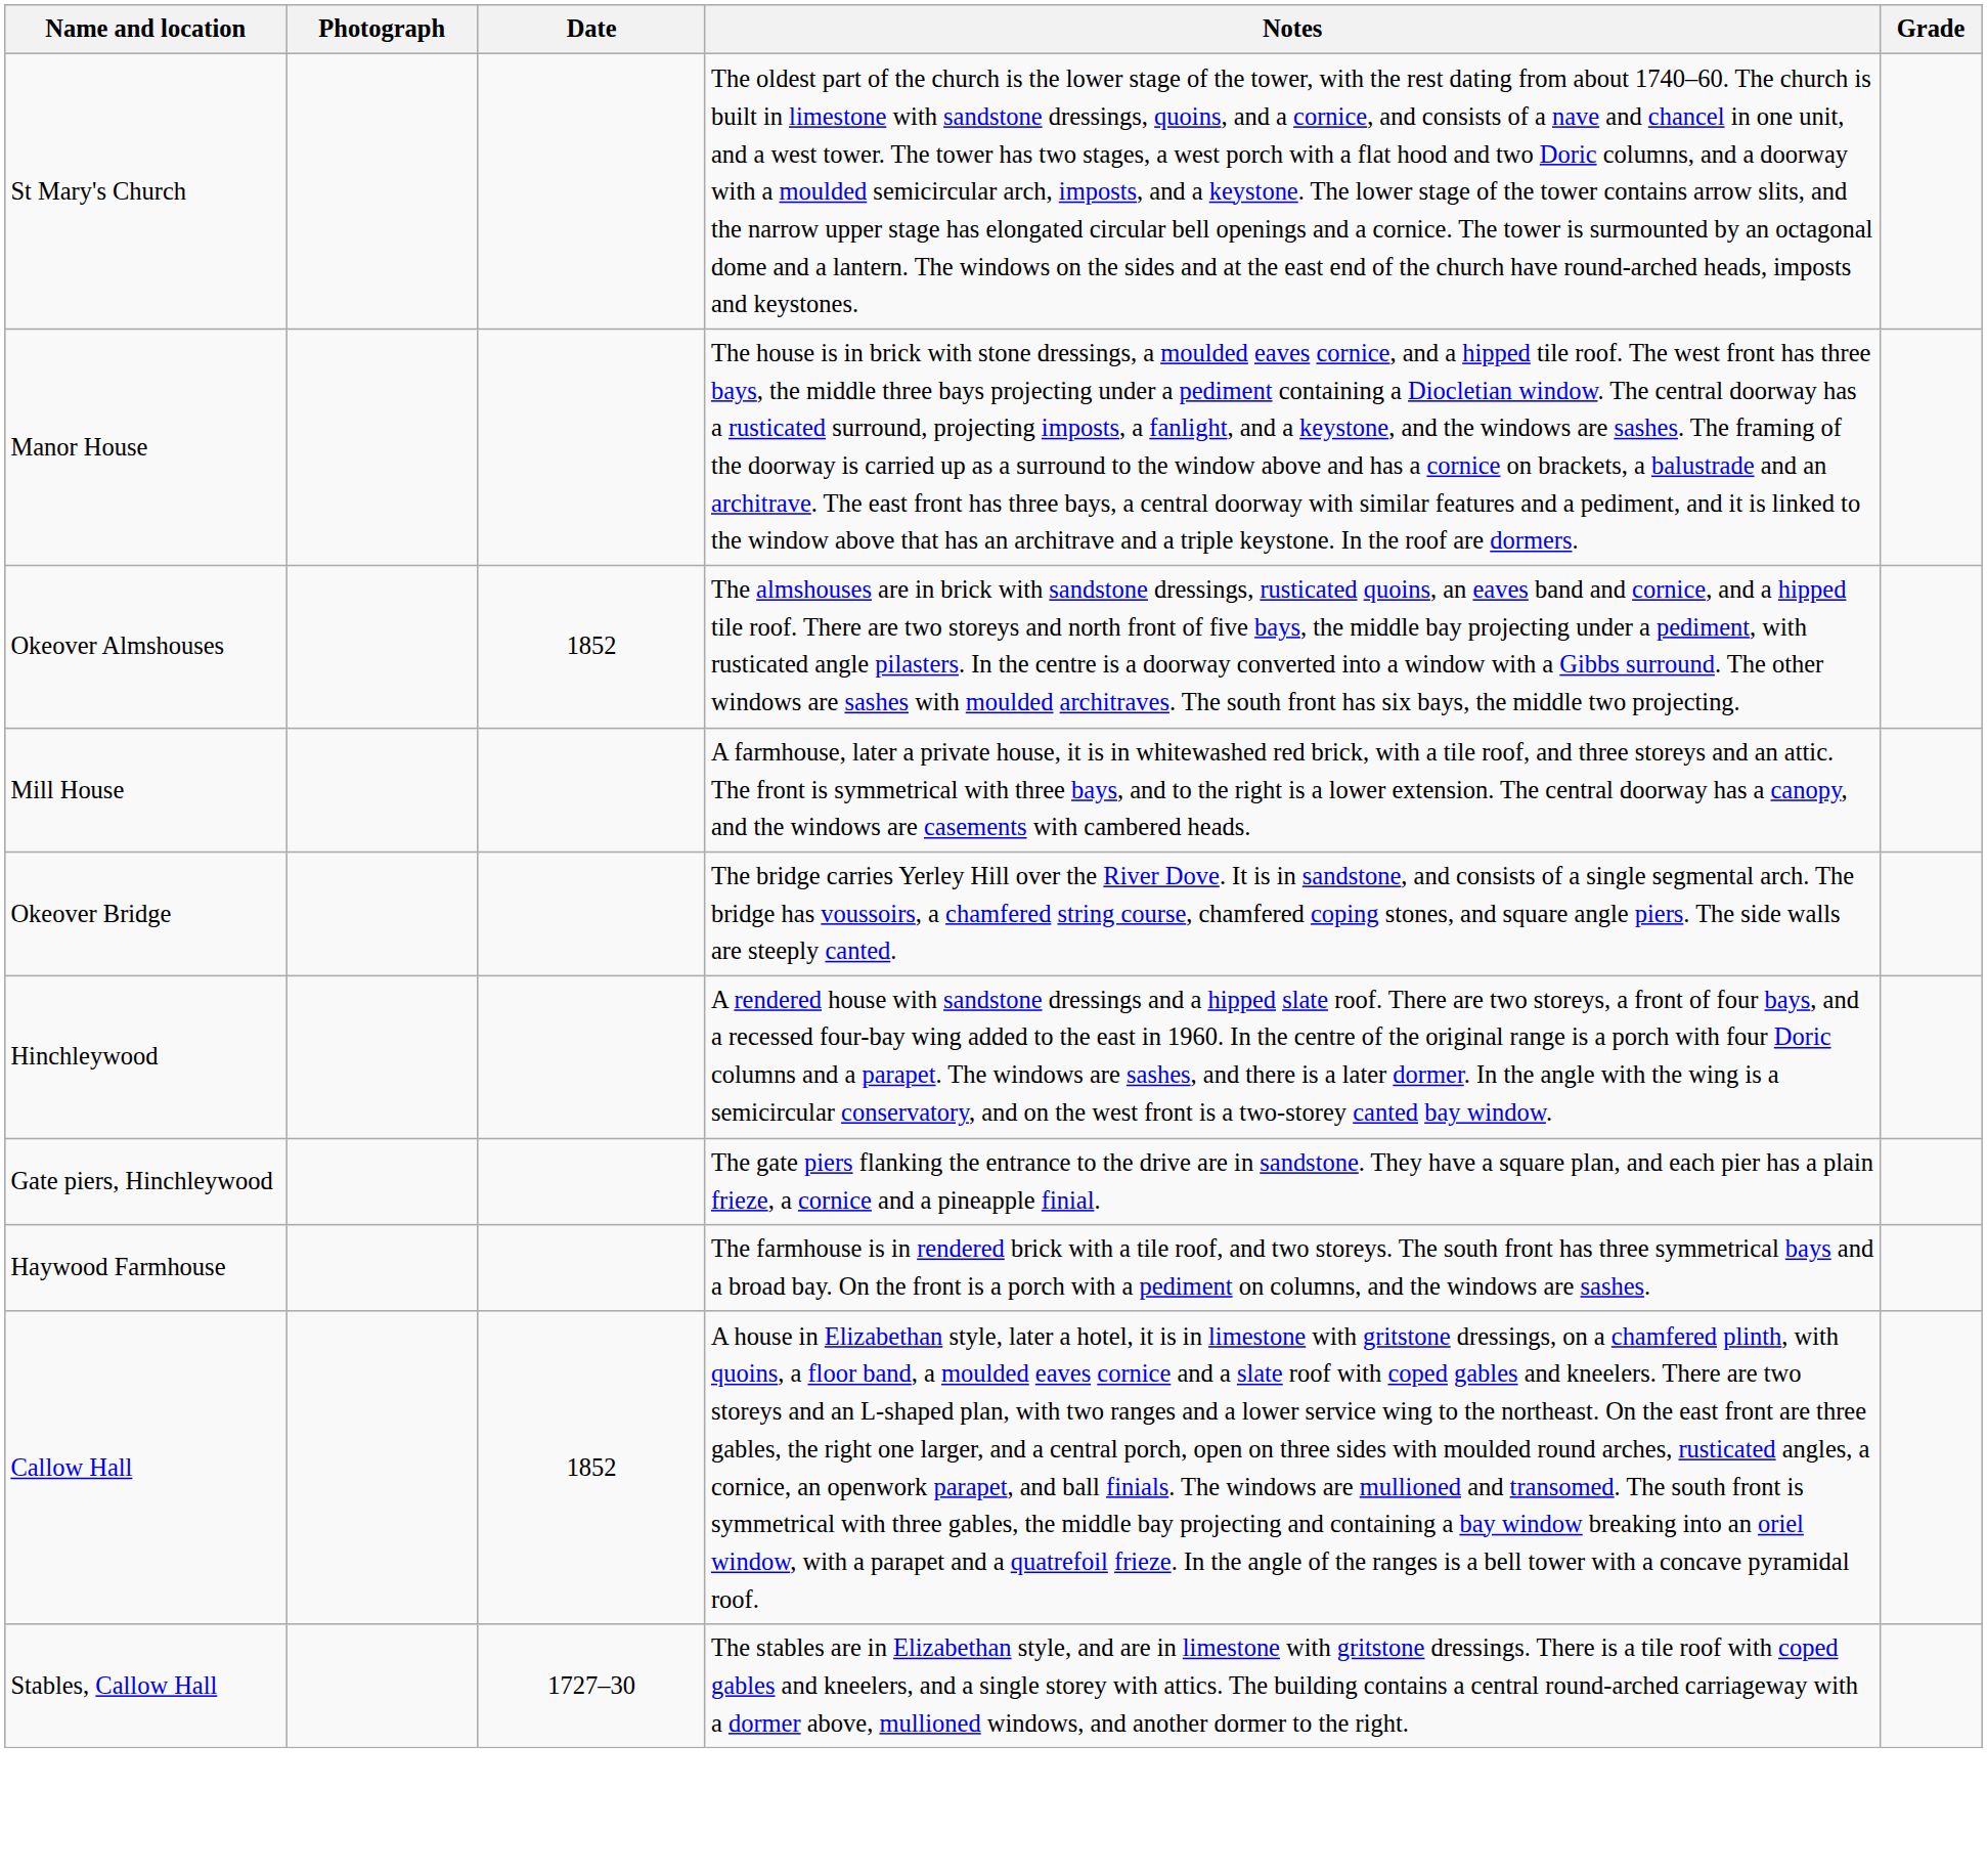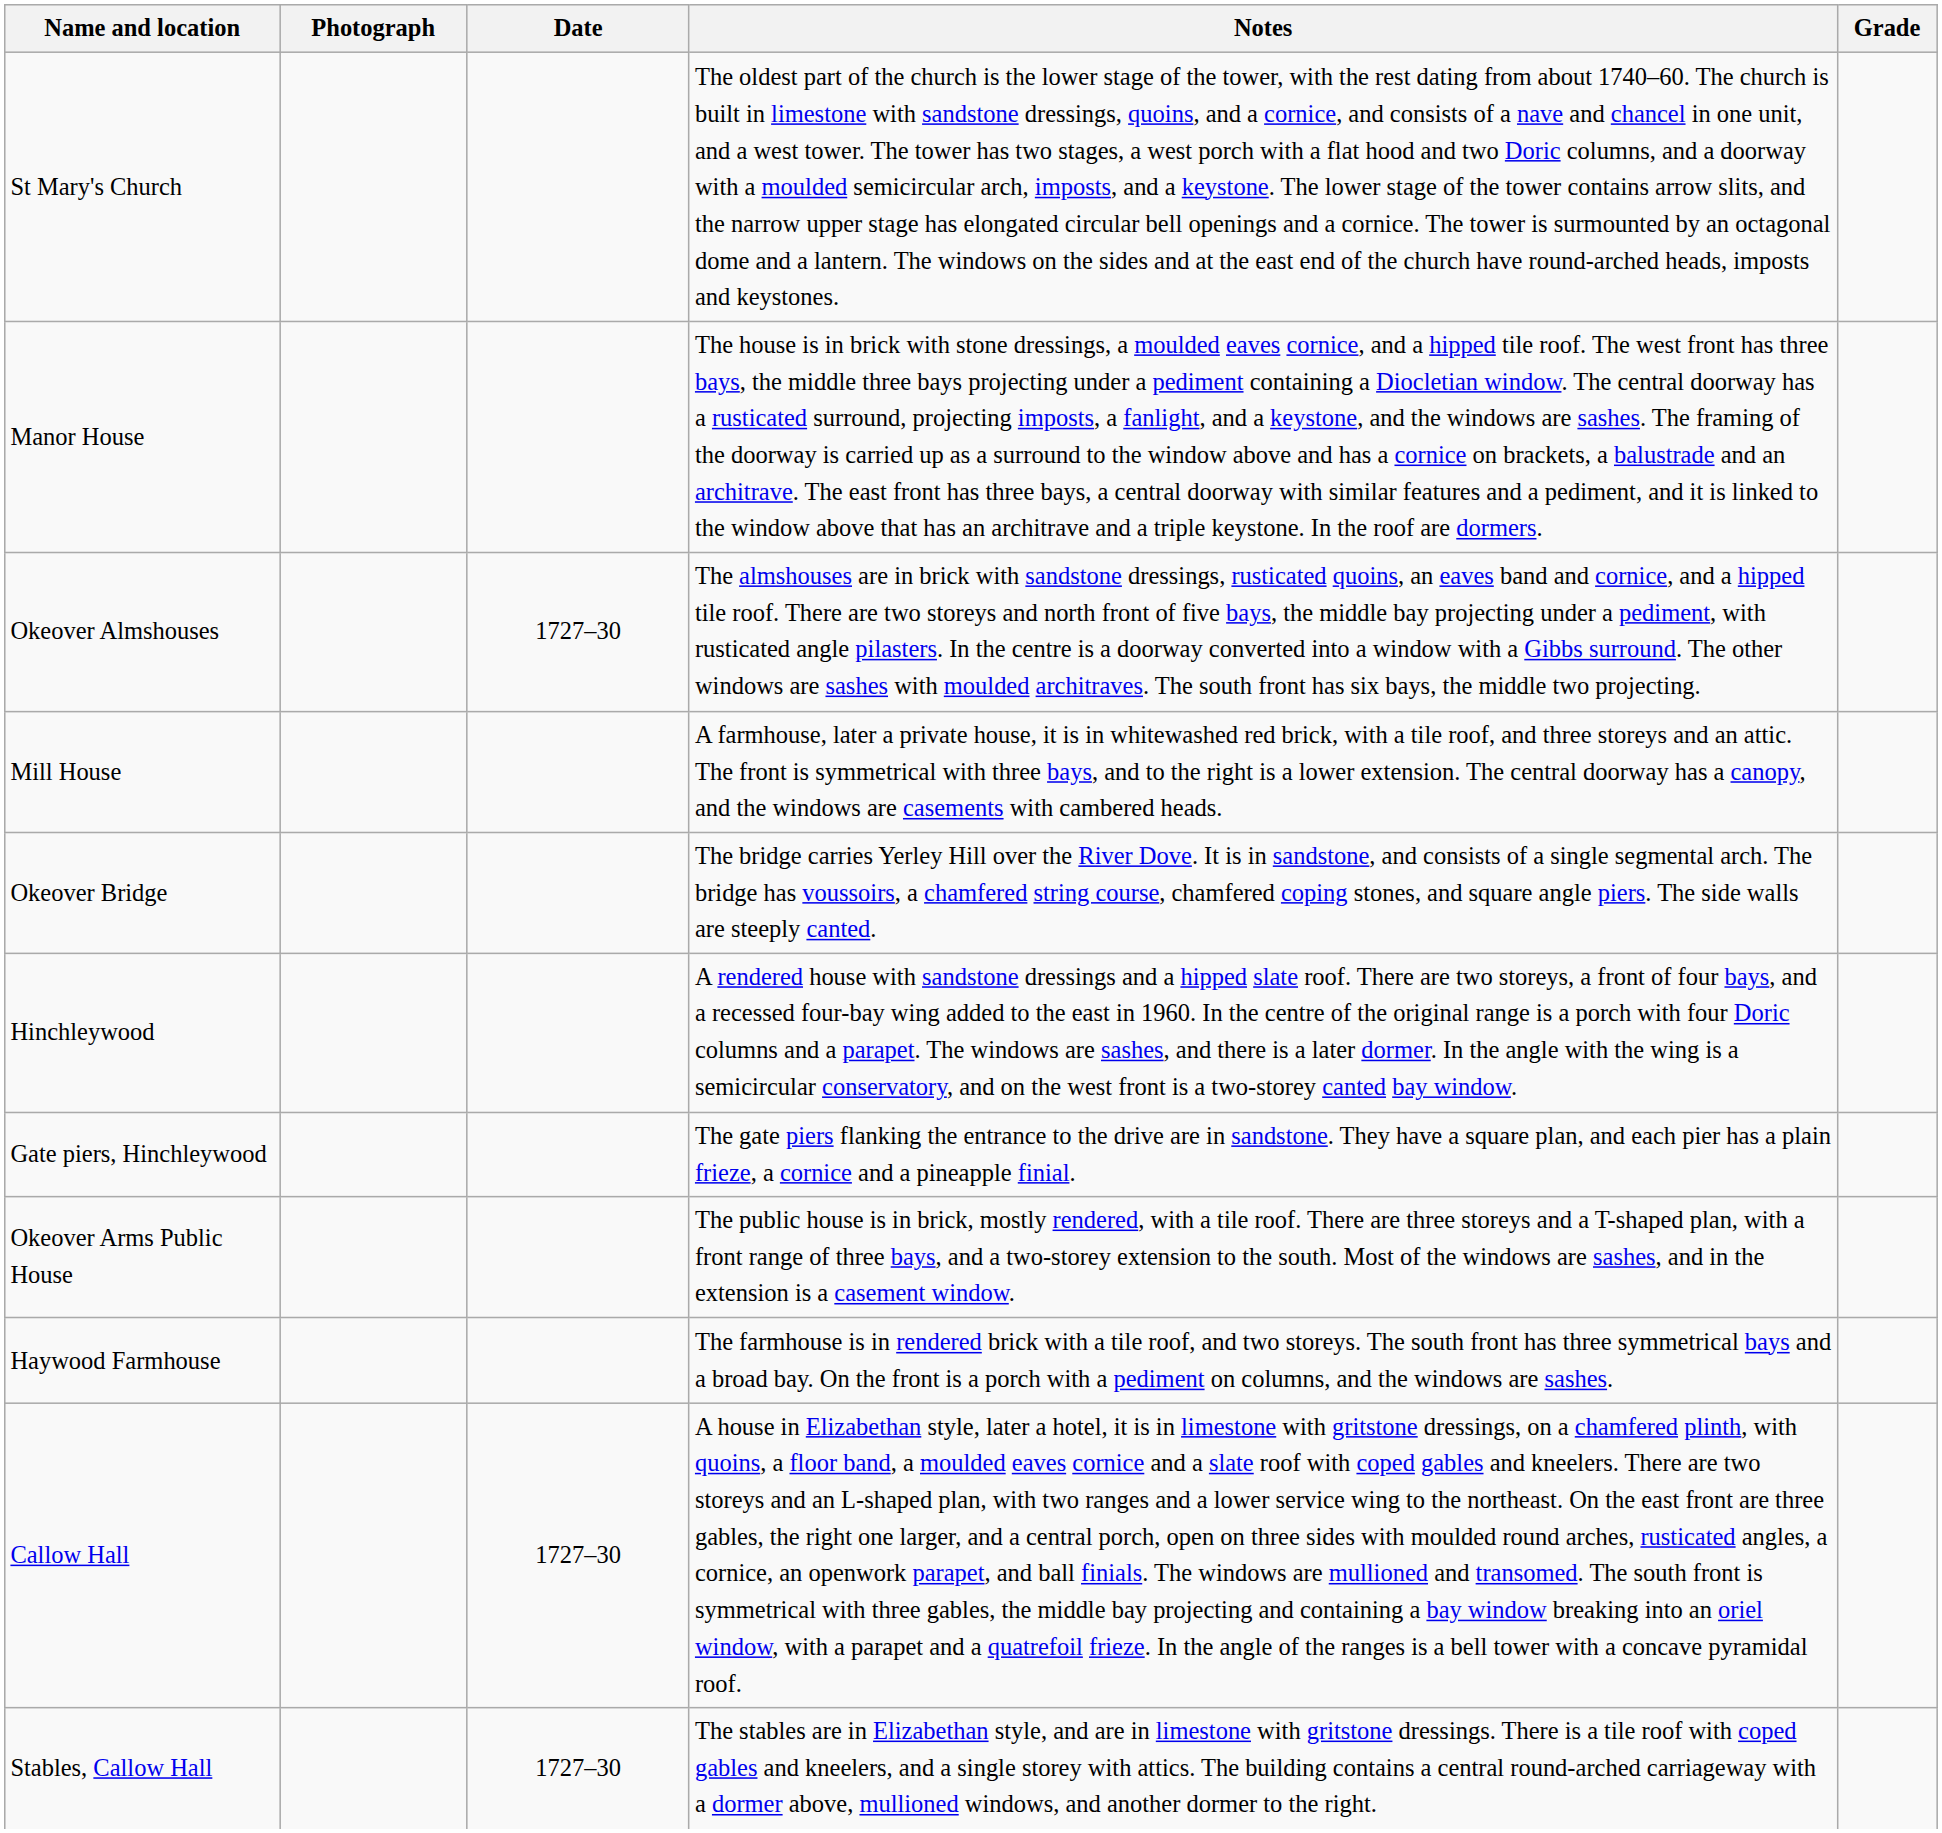Okeover Almshouses | Date: 1852 -> 1727–30
+ row: Okeover Arms Public House | The public house is in brick, mostly rendered, with a tile roof. There are three storeys and a T-shaped plan, with a front range of three bays, and a two-storey extension to the south. Most of the windows are sashes, and in the extension is a casement window.
Callow Hall | Date: 1852 -> 1727–30
